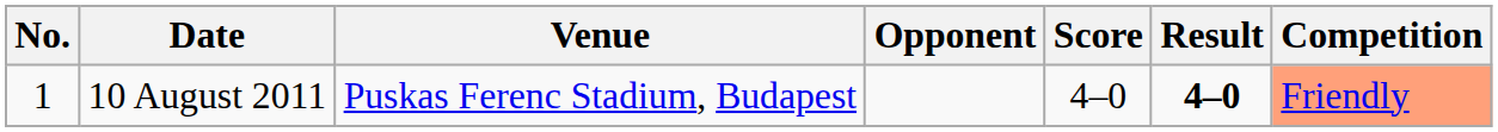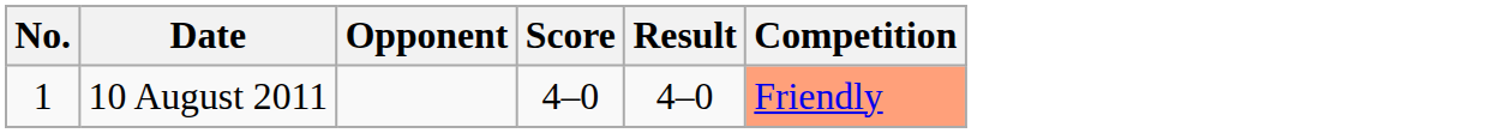- column: Venue | Puskas Ferenc Stadium, Budapest
10 August 2011 | Result: bold -> normal
